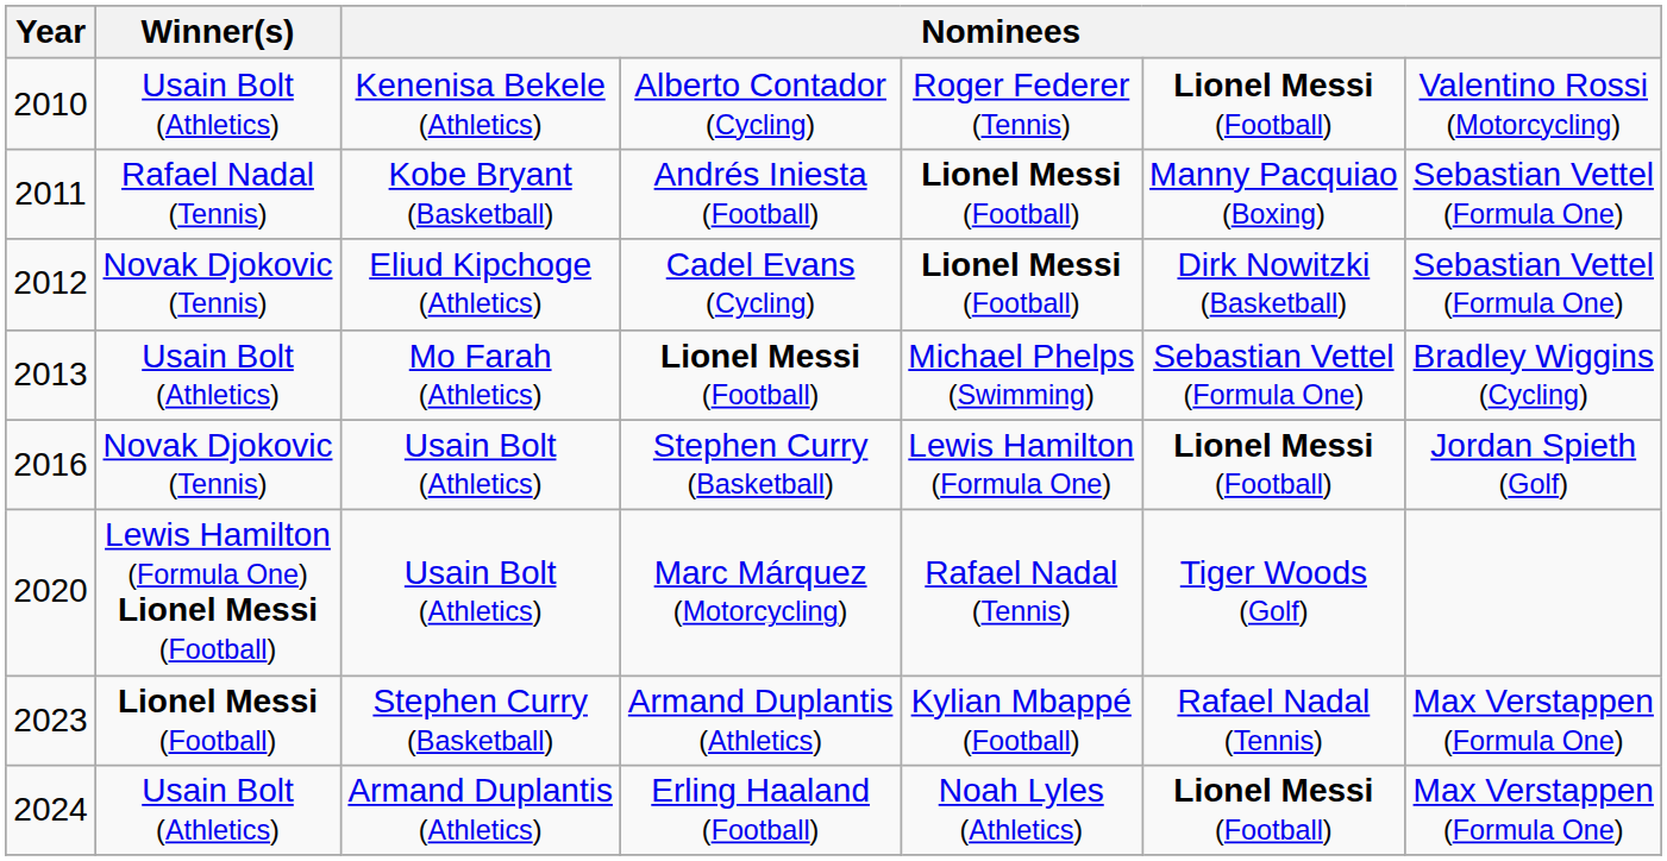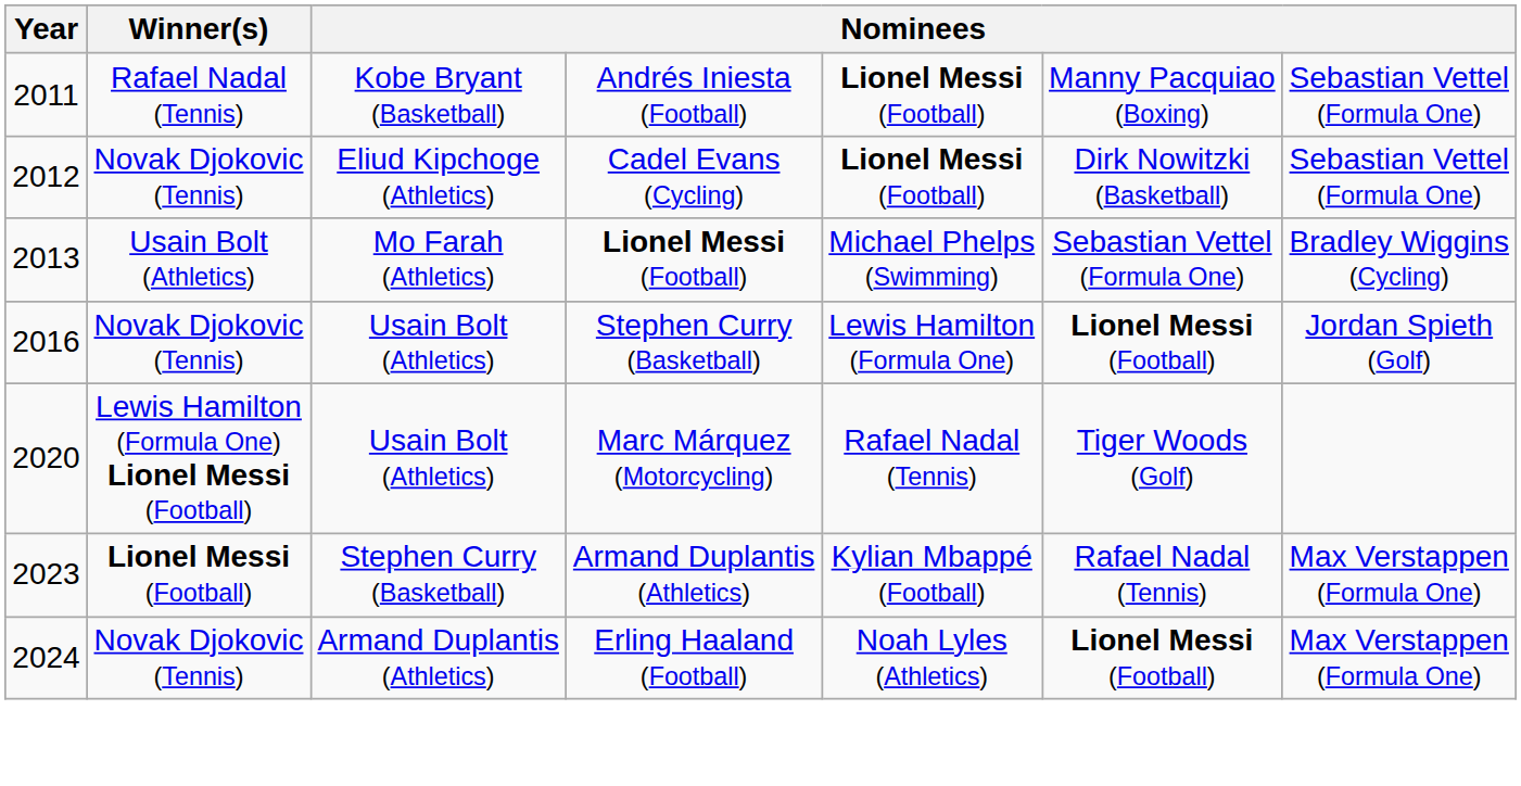- row: 2010 | Usain Bolt (Athletics) | Kenenisa Bekele (Athletics) | Alberto Contador (Cycling) | Roger Federer (Tennis) | Lionel Messi (Football) | Valentino Rossi (Motorcycling)
Erling Haaland (Football) | Winner(s): Usain Bolt (Athletics) -> Novak Djokovic (Tennis)
